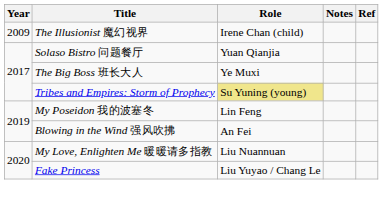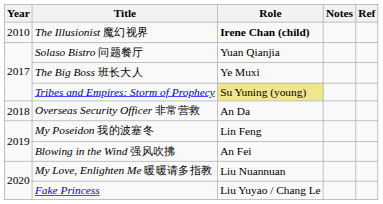The Illusionist 魔幻视界 | Year: 2009 -> 2010
The Illusionist 魔幻视界 | Role: normal -> bold
+ row: 2018 | Overseas Security Officer 非常营救 | An Da
